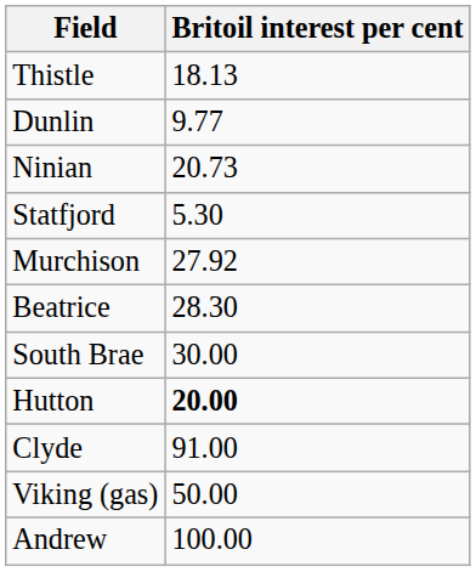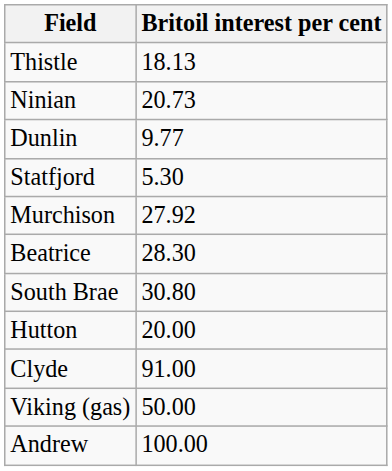rows swapped: Dunlin <-> Ninian
South Brae | Britoil interest per cent: 30.00 -> 30.80
Hutton | Britoil interest per cent: bold -> normal
